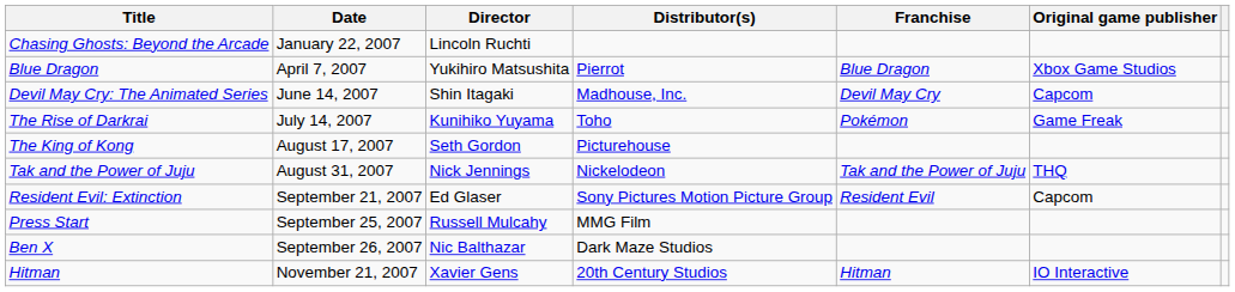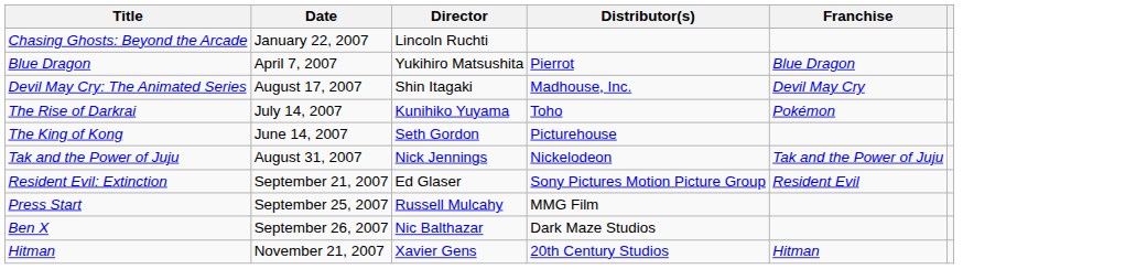- column: Original game publisher | Xbox Game Studios | Capcom | Game Freak | THQ | Capcom | IO Interactive
Devil May Cry: The Animated Series | Date: June 14, 2007 -> August 17, 2007
The King of Kong | Date: August 17, 2007 -> June 14, 2007
